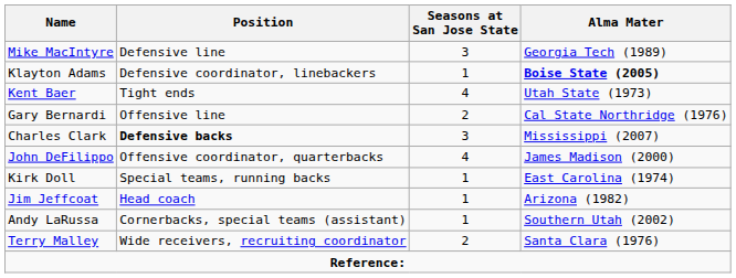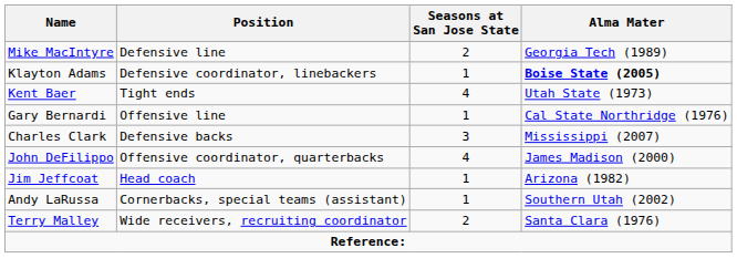Mike MacIntyre | Seasons at San Jose State: 3 -> 2
Gary Bernardi | Seasons at San Jose State: 2 -> 1
Charles Clark | Position: bold -> normal
- row: Kirk Doll | Special teams, running backs | 1 | East Carolina (1974)
